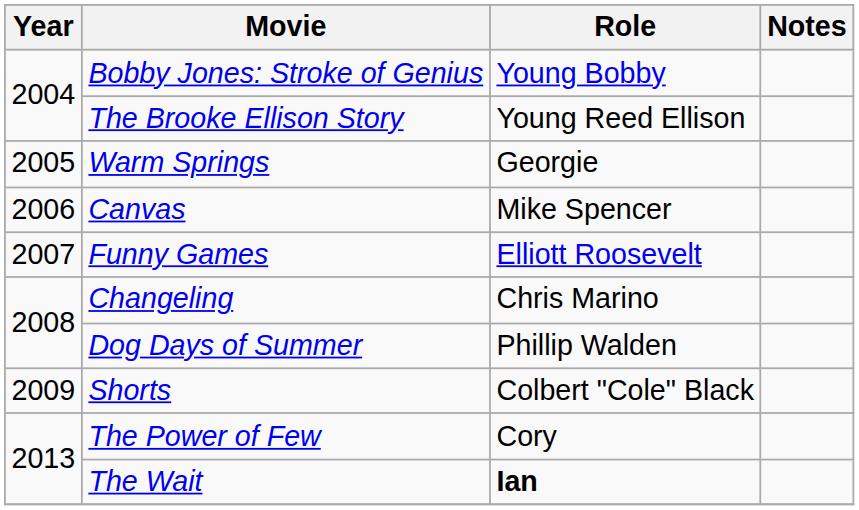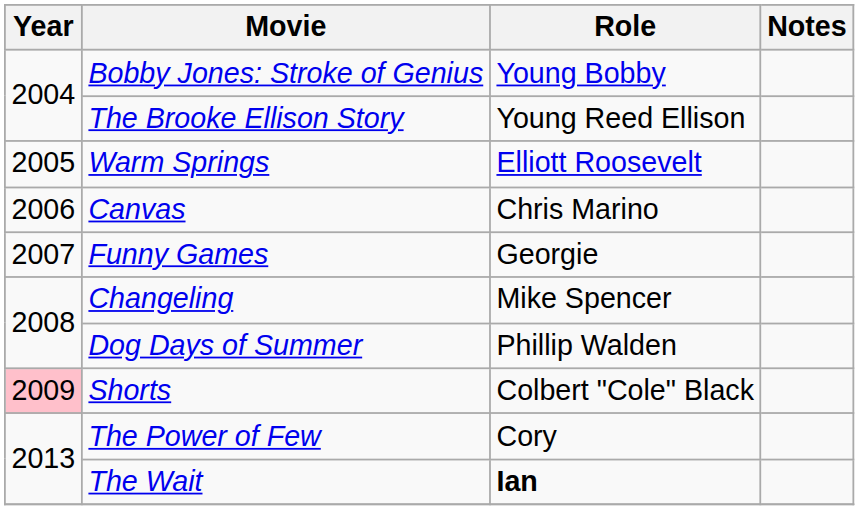Warm Springs | Role: Georgie -> Elliott Roosevelt
Canvas | Role: Mike Spencer -> Chris Marino
Funny Games | Role: Elliott Roosevelt -> Georgie
Changeling | Role: Chris Marino -> Mike Spencer
Shorts | Year: no background -> pink background
